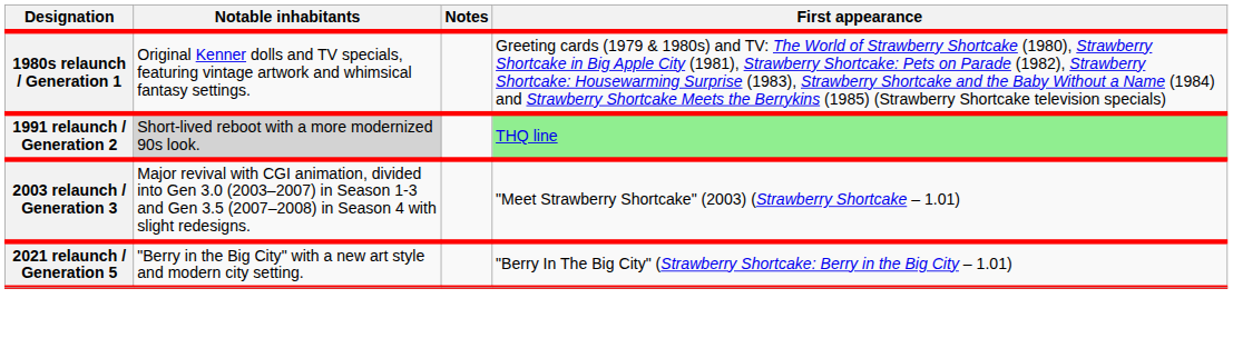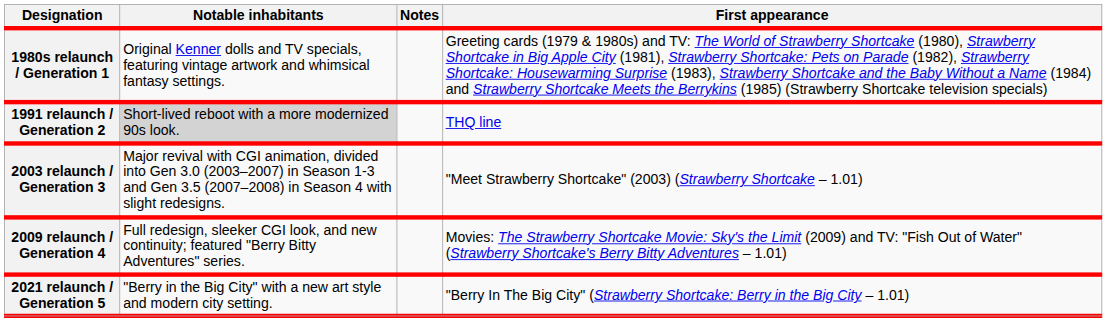1991 relaunch / Generation 2 | First appearance: lightgreen background -> no background
+ row: 2009 relaunch / Generation 4 | Full redesign, sleeker CGI look, and new continuity; featured "Berry Bitty Adventures" series. | Movies: The Strawberry Shortcake Movie: Sky's the Limit (2009) and TV: "Fish Out of Water" (Strawberry Shortcake's Berry Bitty Adventures – 1.01)
